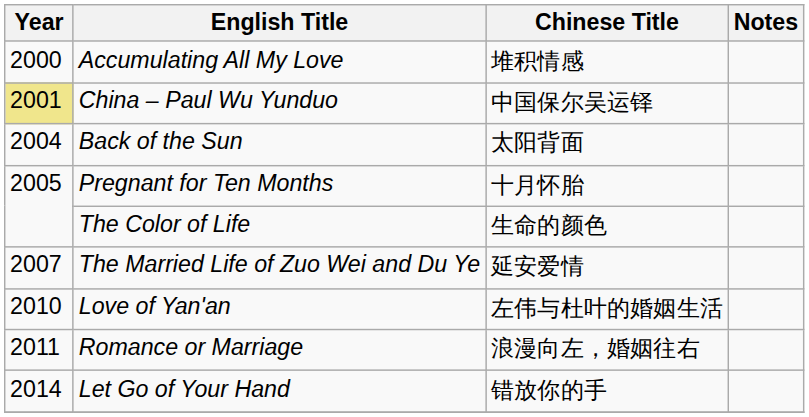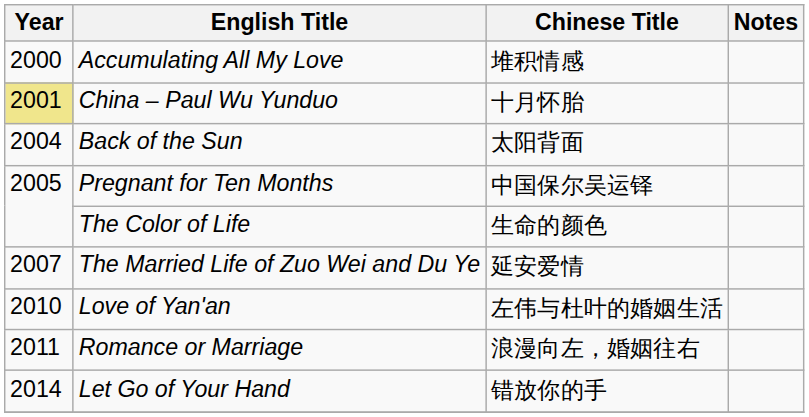China – Paul Wu Yunduo | Chinese Title: 中国保尔吴运铎 -> 十月怀胎
Pregnant for Ten Months | Chinese Title: 十月怀胎 -> 中国保尔吴运铎
